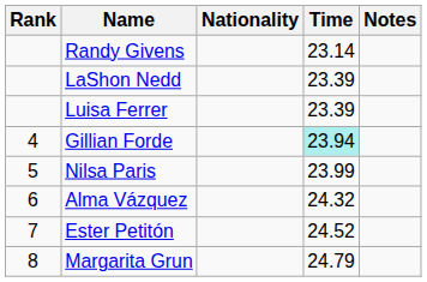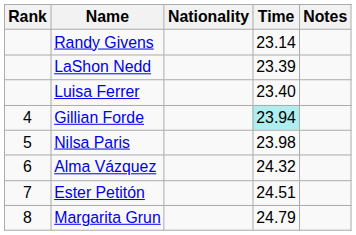Luisa Ferrer | Time: 23.39 -> 23.40
Nilsa Paris | Time: 23.99 -> 23.98
Ester Petitón | Time: 24.52 -> 24.51
